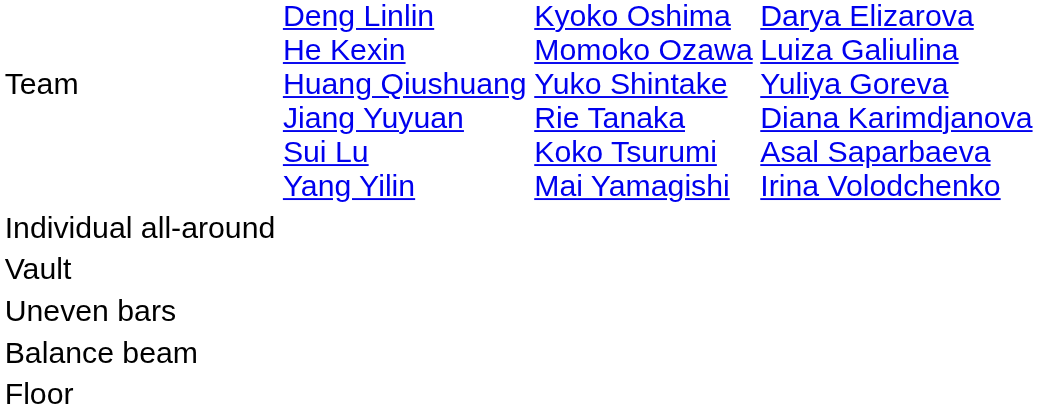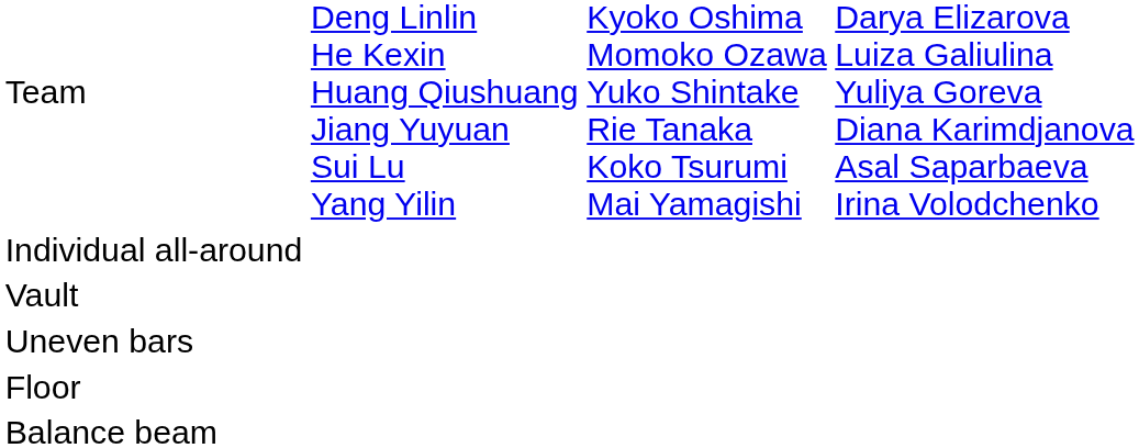rows swapped: Balance beam <-> Floor
